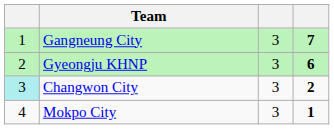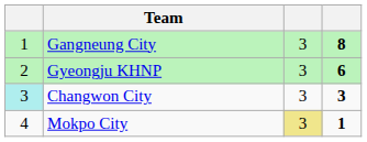Gangneung City | column 4: 7 -> 8
Changwon City | column 4: 2 -> 3
Mokpo City | column 3: no background -> khaki background
